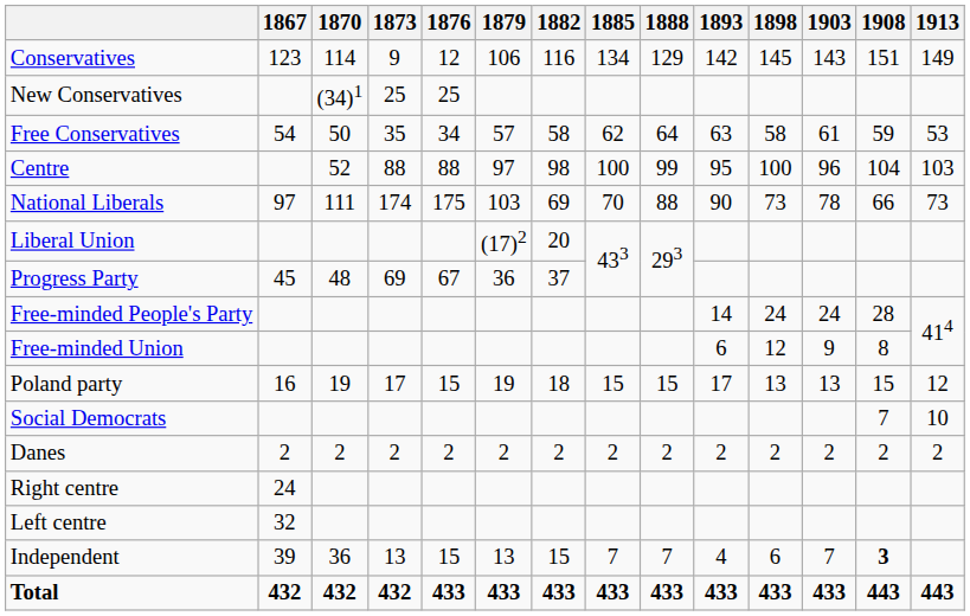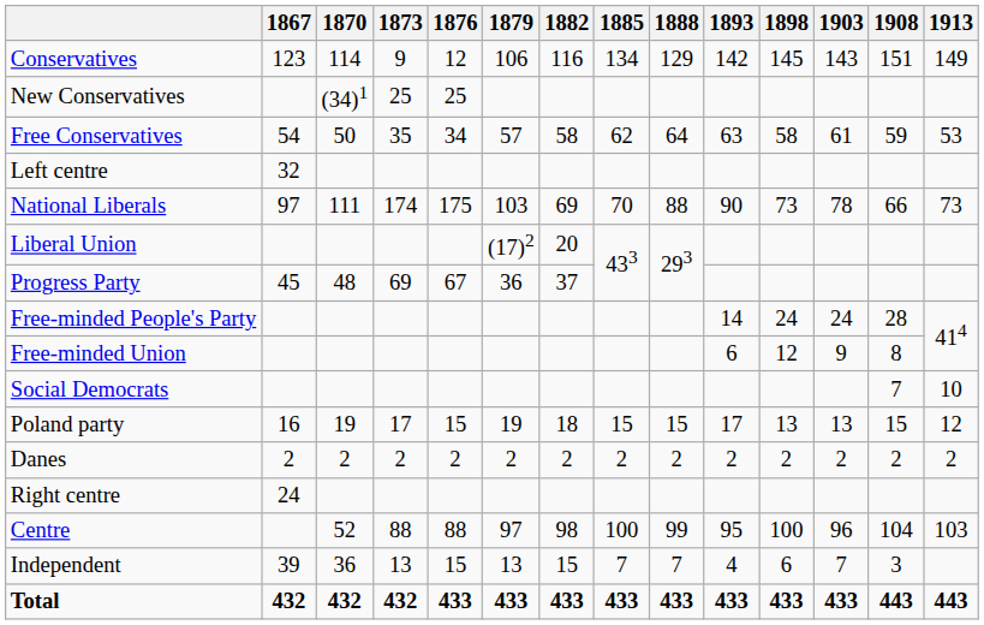rows swapped: Centre <-> Left centre
rows swapped: Social Democrats <-> Poland party
Independent | 1908: bold -> normal
